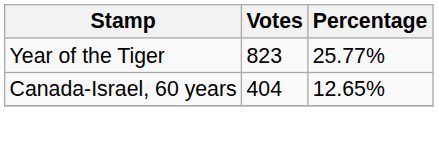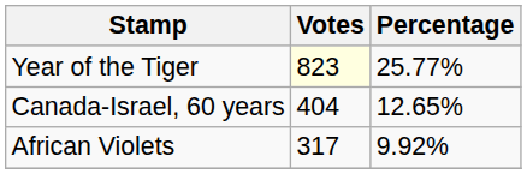Year of the Tiger | Votes: no background -> lightyellow background
+ row: African Violets | 317 | 9.92%
